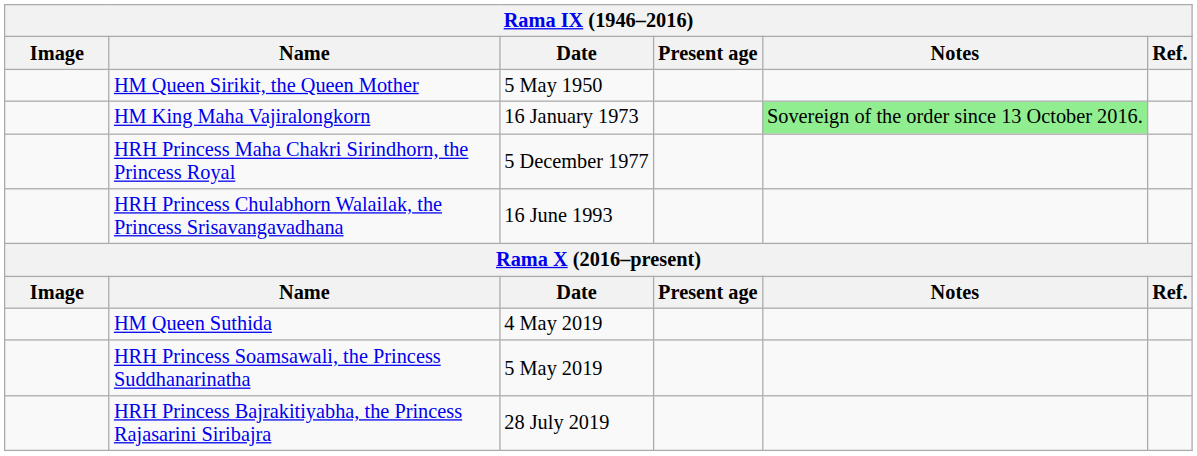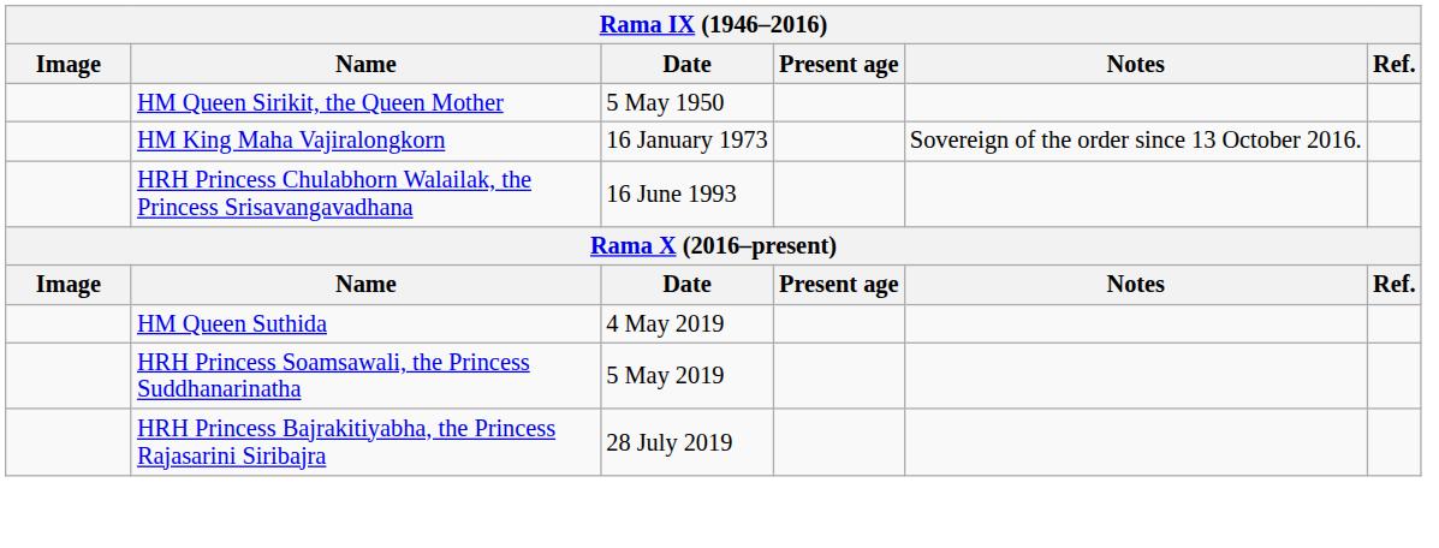HM King Maha Vajiralongkorn | Notes: lightgreen background -> no background
- row: HRH Princess Maha Chakri Sirindhorn, the Princess Royal | 5 December 1977
